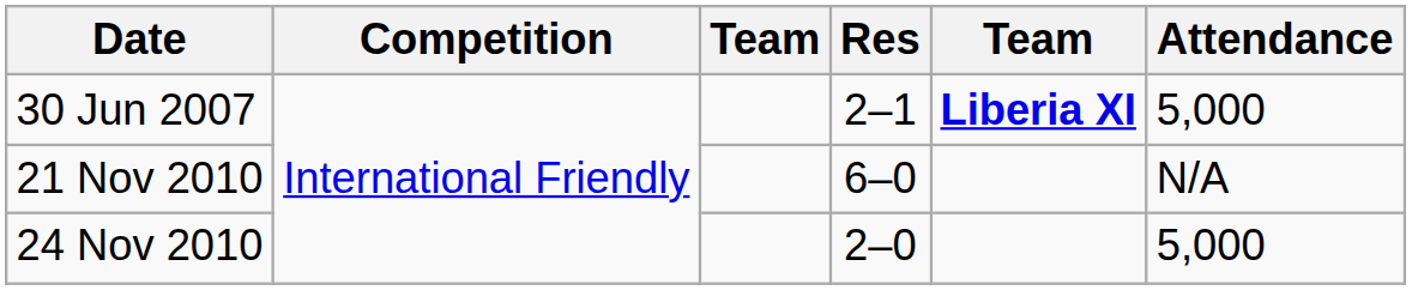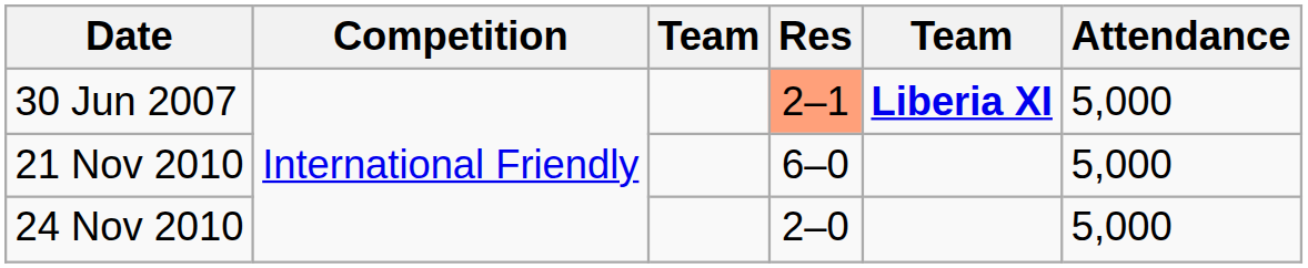30 Jun 2007 | Res: no background -> lightsalmon background
21 Nov 2010 | Attendance: N/A -> 5,000
